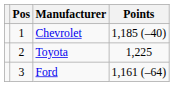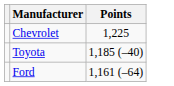- column: Pos | 1 | 2 | 3
Chevrolet | Points: 1,185 (–40) -> 1,225
Toyota | Points: 1,225 -> 1,185 (–40)
